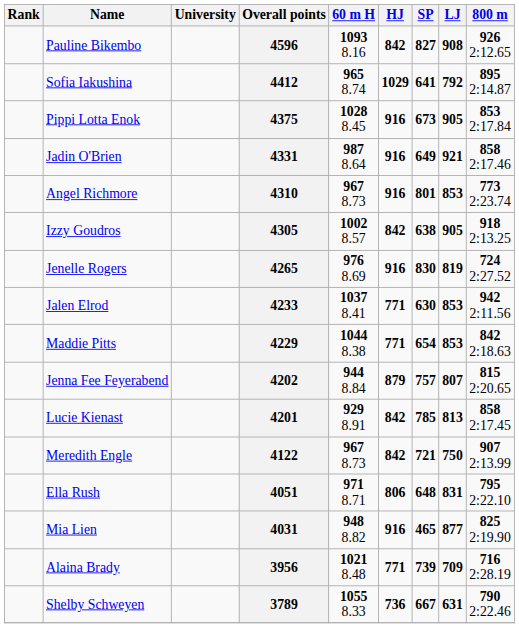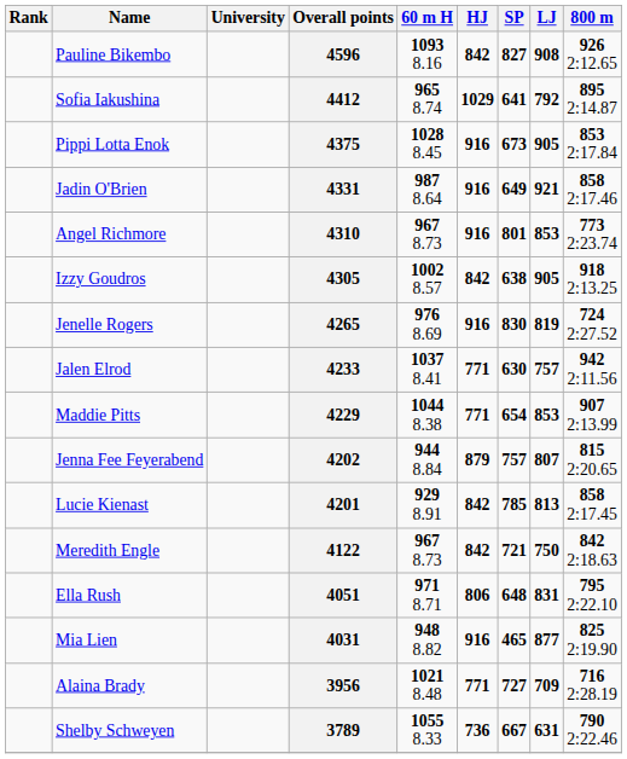4233 | LJ: 853 -> 757
4229 | 800 m: 842 2:18.63 -> 907 2:13.99
4122 | 800 m: 907 2:13.99 -> 842 2:18.63
3956 | SP: 739 -> 727
